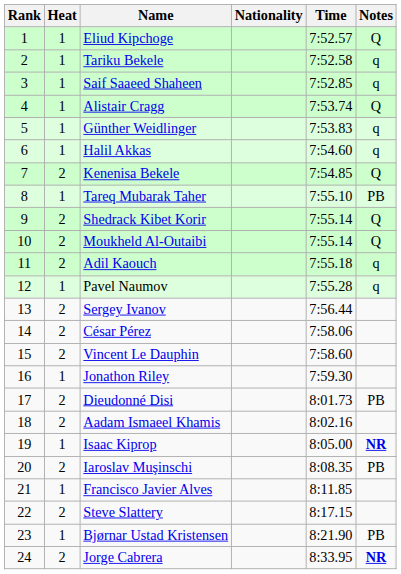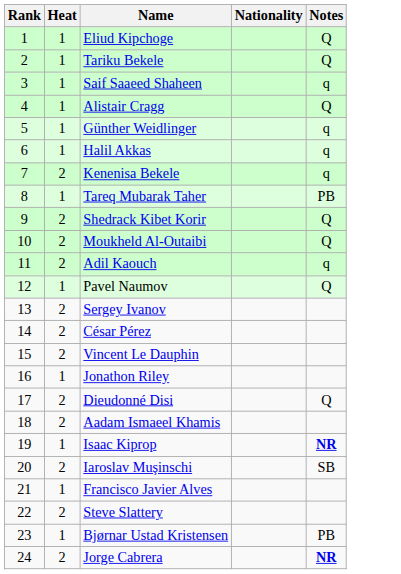- column: Time | 7:52.57 | 7:52.58 | 7:52.85 | 7:53.74 | 7:53.83 | 7:54.60 | 7:54.85 | 7:55.10 | 7:55.14 | 7:55.14 | 7:55.18 | 7:55.28 | 7:56.44 | 7:58.06 | 7:58.60 | 7:59.30 | 8:01.73 | 8:02.16 | 8:05.00 | 8:08.35 | 8:11.85 | 8:17.15 | 8:21.90 | 8:33.95
Tariku Bekele | Notes: q -> Q
Kenenisa Bekele | Notes: Q -> q
Pavel Naumov | Notes: q -> Q
Dieudonné Disi | Notes: PB -> Q
Iaroslav Muşinschi | Notes: PB -> SB
